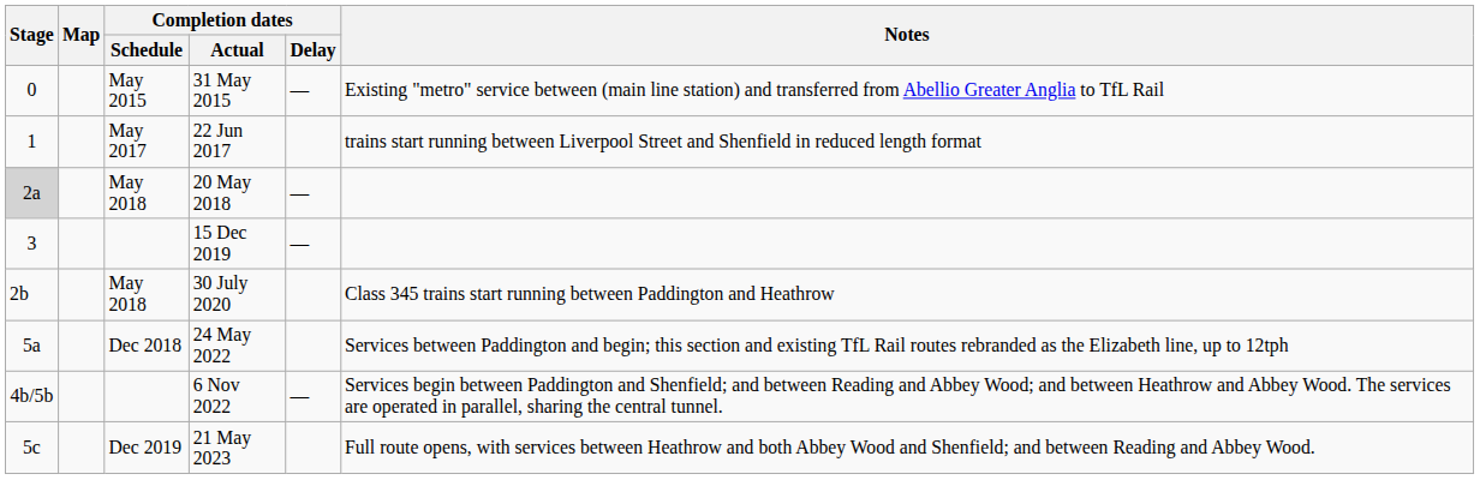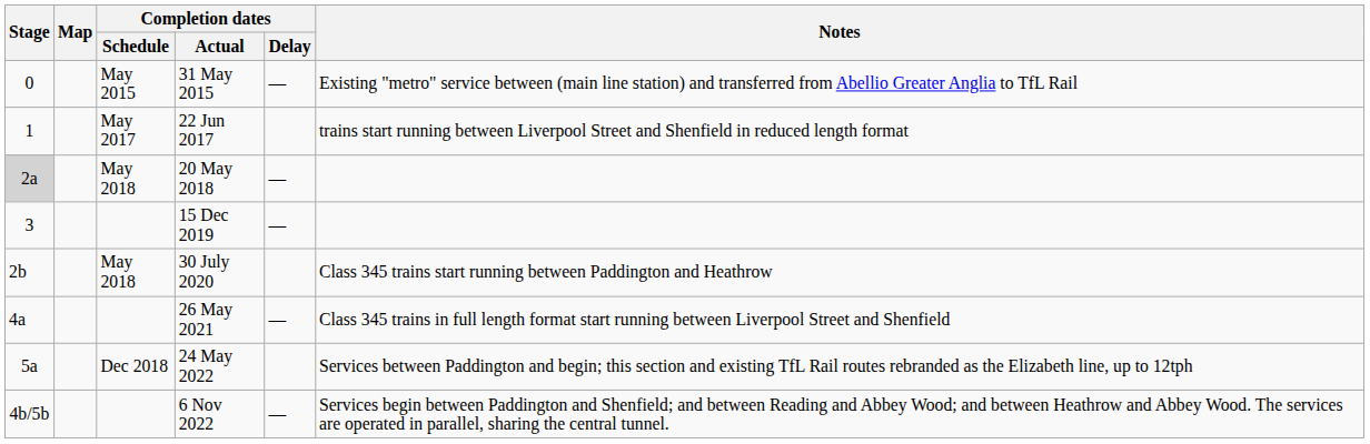+ row: 4a | 26 May 2021 | — | Class 345 trains in full length format start running between Liverpool Street and Shenfield
- row: 5c | Dec 2019 | 21 May 2023 | Full route opens, with services between Heathrow and both Abbey Wood and Shenfield; and between Reading and Abbey Wood.
